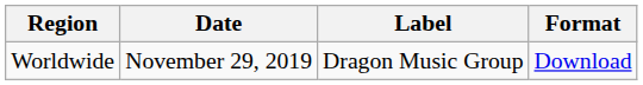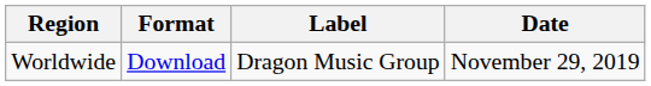columns swapped: Date <-> Format
